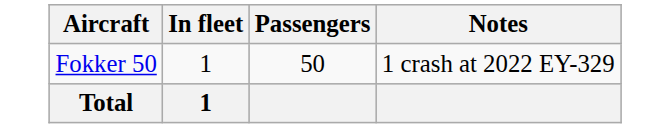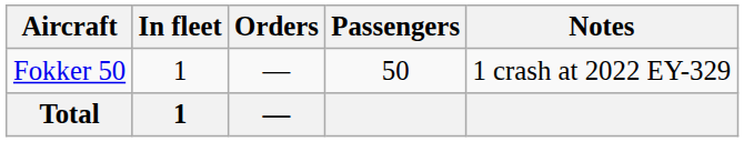+ column: Orders | — | —
